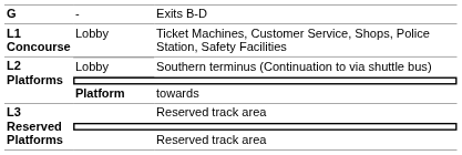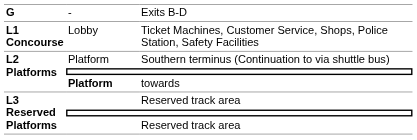Southern terminus (Continuation to via shuttle bus) | column 2: Lobby -> Platform
